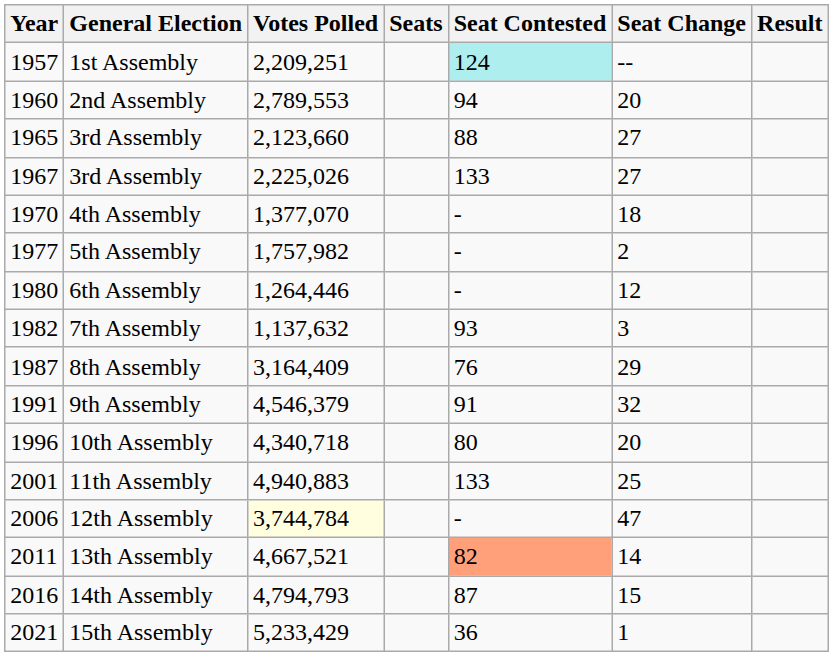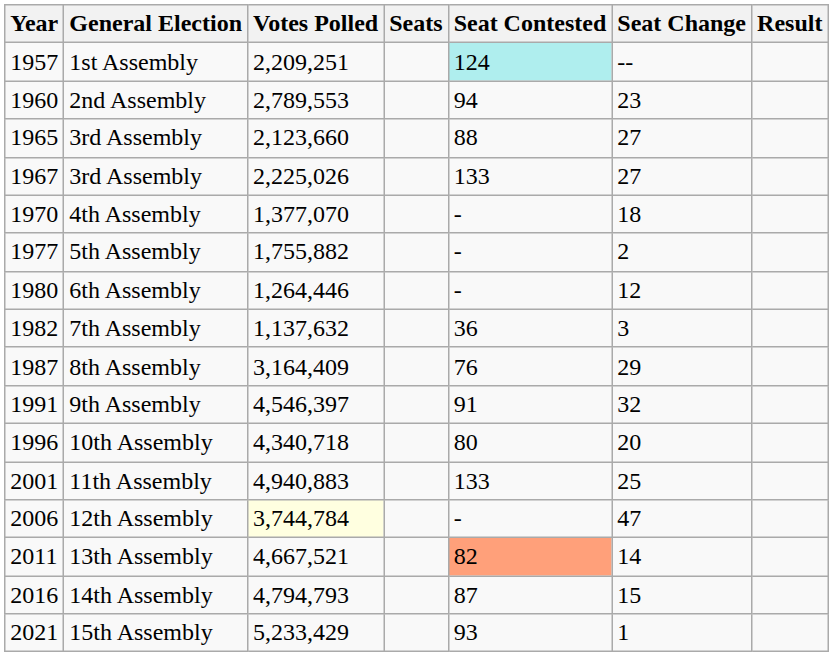2nd Assembly | Seat Change: 20 -> 23
5th Assembly | Votes Polled: 1,757,982 -> 1,755,882
7th Assembly | Seat Contested: 93 -> 36
9th Assembly | Votes Polled: 4,546,379 -> 4,546,397
15th Assembly | Seat Contested: 36 -> 93
